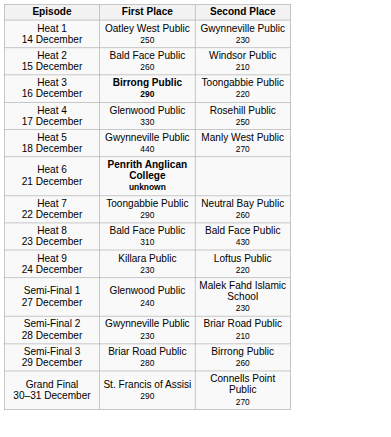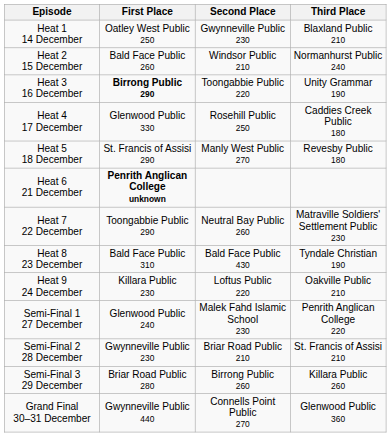+ column: Third Place | Blaxland Public 210 | Normanhurst Public 240 | Unity Grammar 190 | Caddies Creek Public 180 | Revesby Public 180 | Matraville Soldiers' Settlement Public 230 | Tyndale Christian 190 | Oakville Public 210 | Penrith Anglican College 220 | St. Francis of Assisi 210 | Killara Public 260 | Glenwood Public 360
Heat 5 18 December | First Place: Gwynneville Public 440 -> St. Francis of Assisi 290
Grand Final 30–31 December | First Place: St. Francis of Assisi 290 -> Gwynneville Public 440
